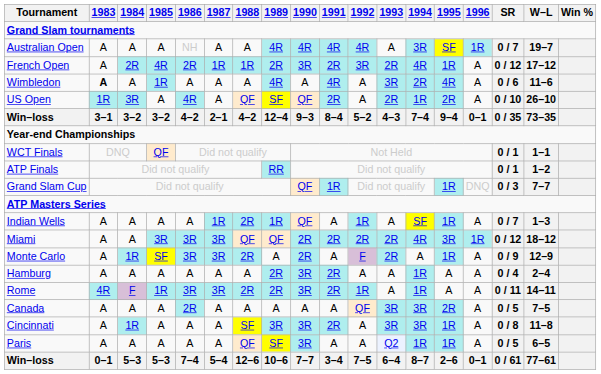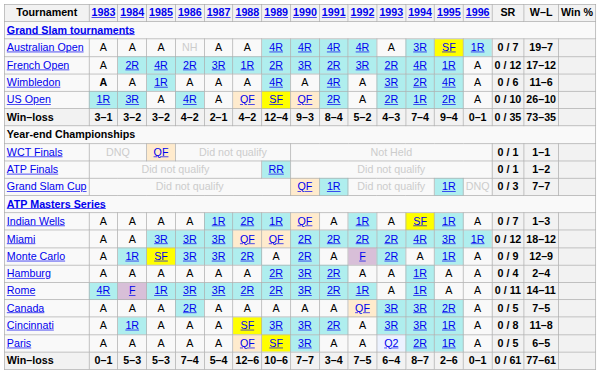French Open | 1987: 1R -> 3R
Paris | 1994: 1R -> 2R
